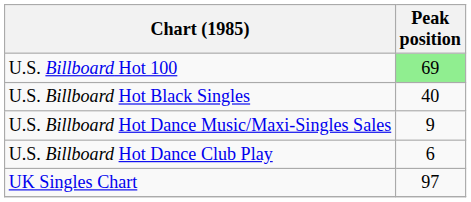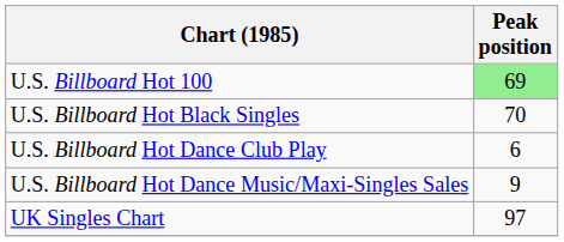U.S. Billboard Hot Black Singles | Peak position: 40 -> 70
rows swapped: U.S. Billboard Hot Dance Music/Maxi-Singles Sales <-> U.S. Billboard Hot Dance Club Play
